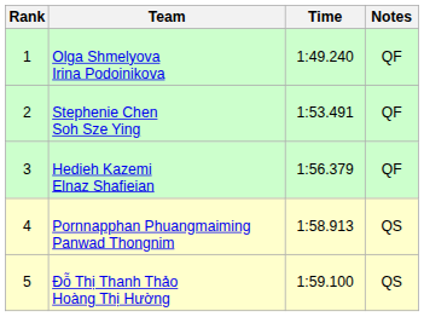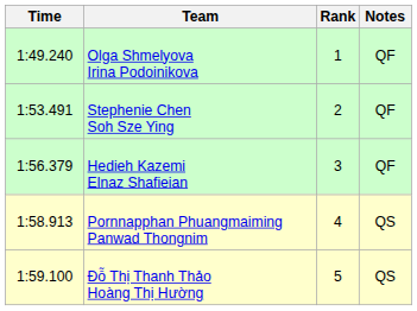columns swapped: Rank <-> Time
